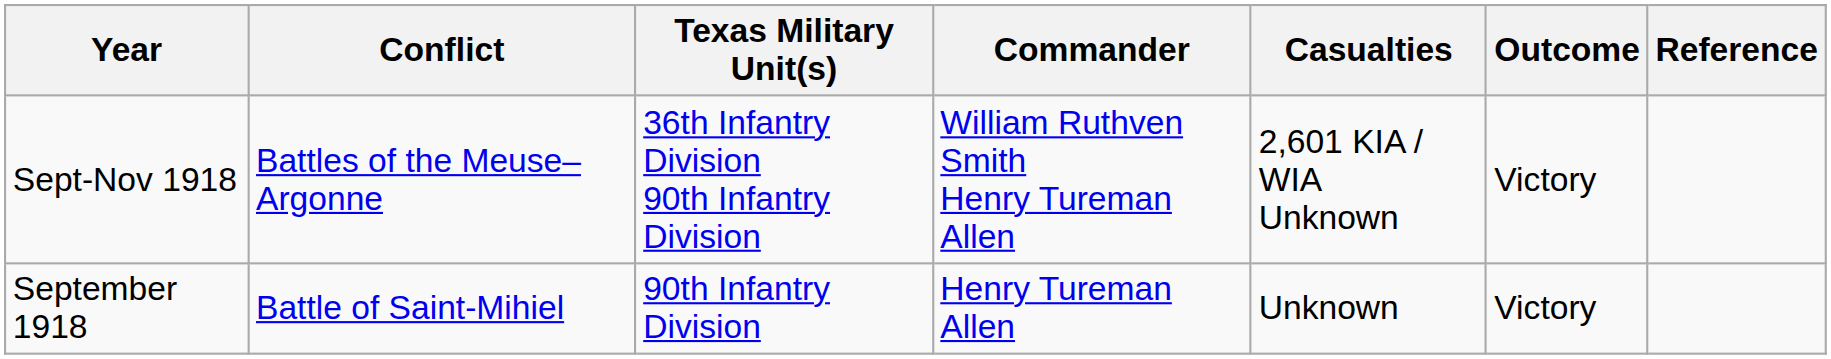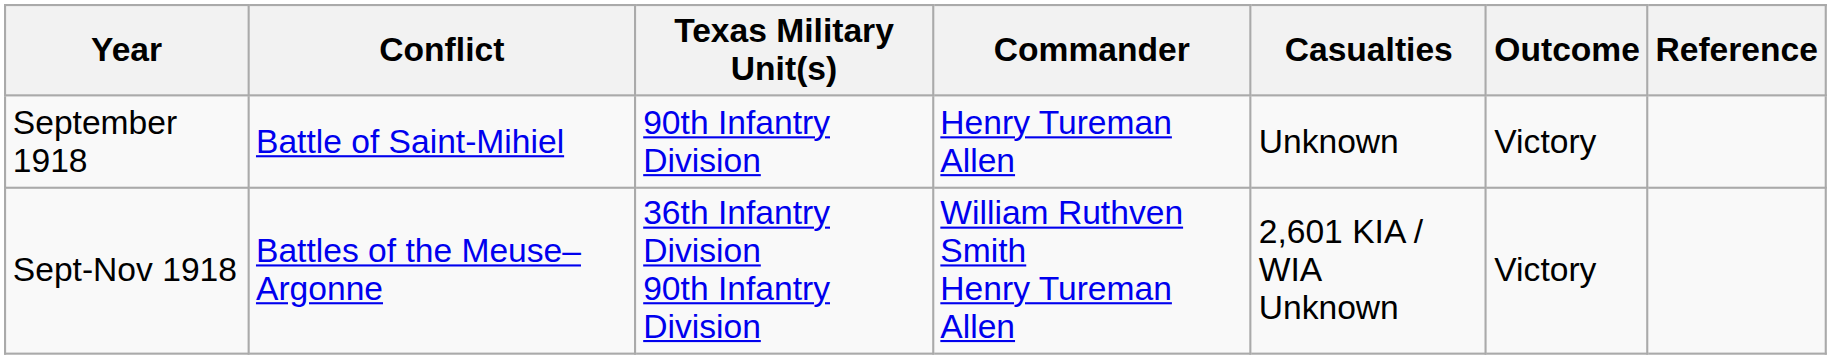rows swapped: September 1918 <-> Sept-Nov 1918
